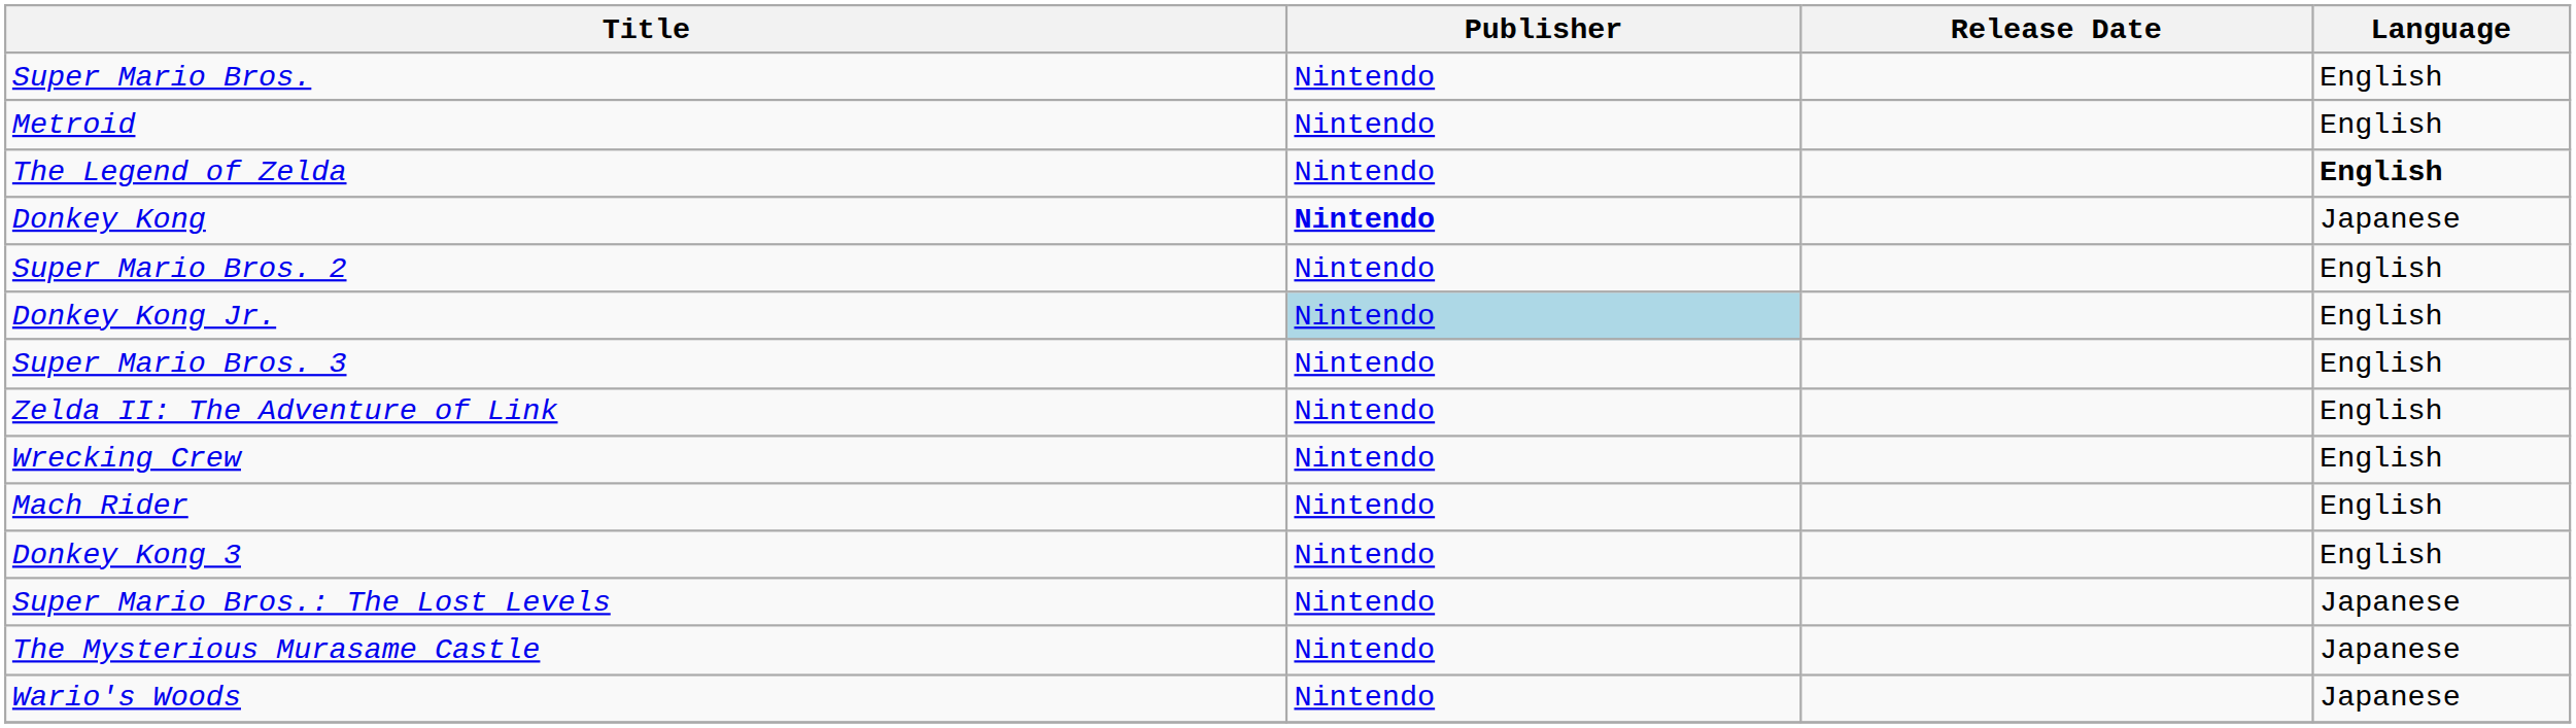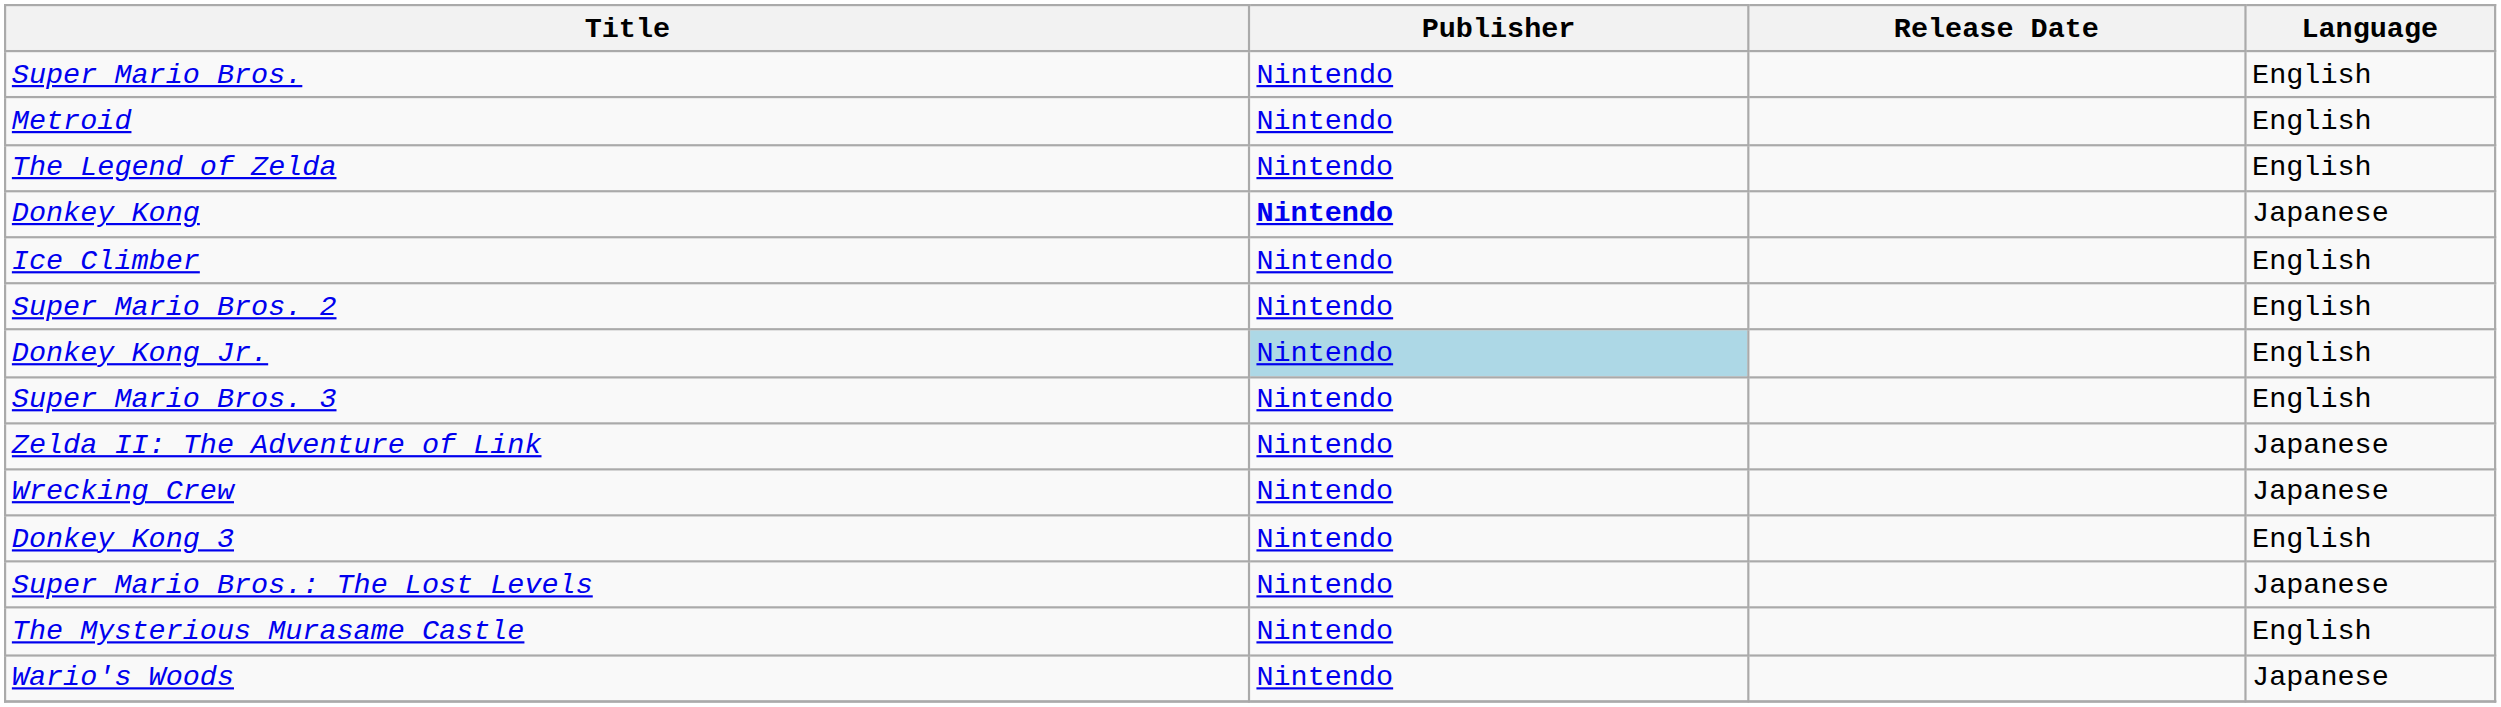The Legend of Zelda | Language: bold -> normal
+ row: Ice Climber | Nintendo | English
Zelda II: The Adventure of Link | Language: English -> Japanese
Wrecking Crew | Language: English -> Japanese
- row: Mach Rider | Nintendo | English
The Mysterious Murasame Castle | Language: Japanese -> English
